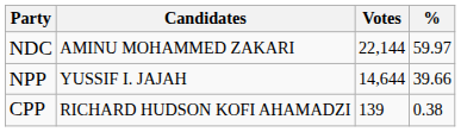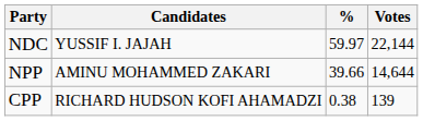columns swapped: Votes <-> %
NDC | Candidates: AMINU MOHAMMED ZAKARI -> YUSSIF I. JAJAH
NPP | Candidates: YUSSIF I. JAJAH -> AMINU MOHAMMED ZAKARI
